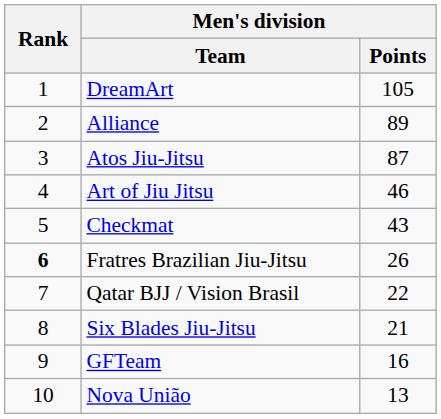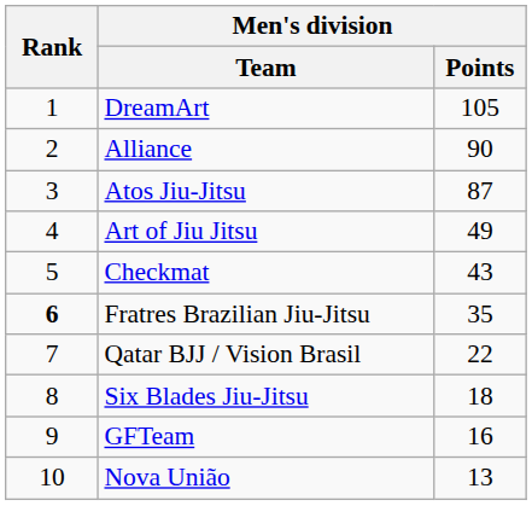Alliance | Men's division / Points: 89 -> 90
Art of Jiu Jitsu | Men's division / Points: 46 -> 49
Fratres Brazilian Jiu-Jitsu | Men's division / Points: 26 -> 35
Six Blades Jiu-Jitsu | Men's division / Points: 21 -> 18
